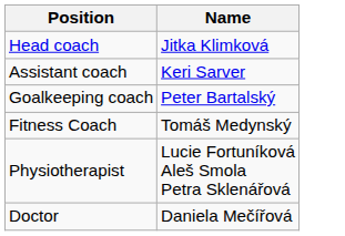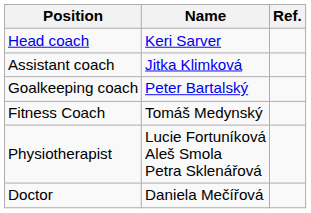+ column: Ref.
Head coach | Name: Jitka Klimková -> Keri Sarver
Assistant coach | Name: Keri Sarver -> Jitka Klimková
